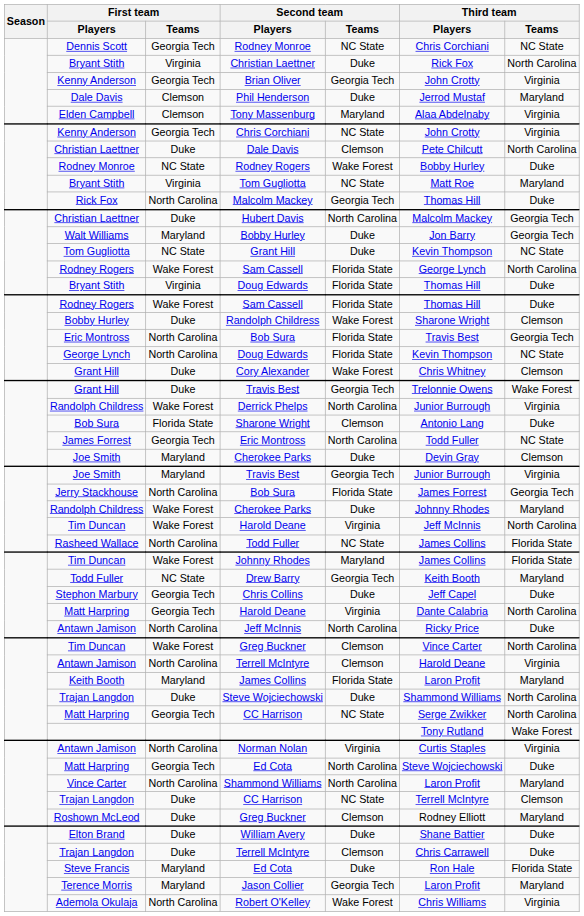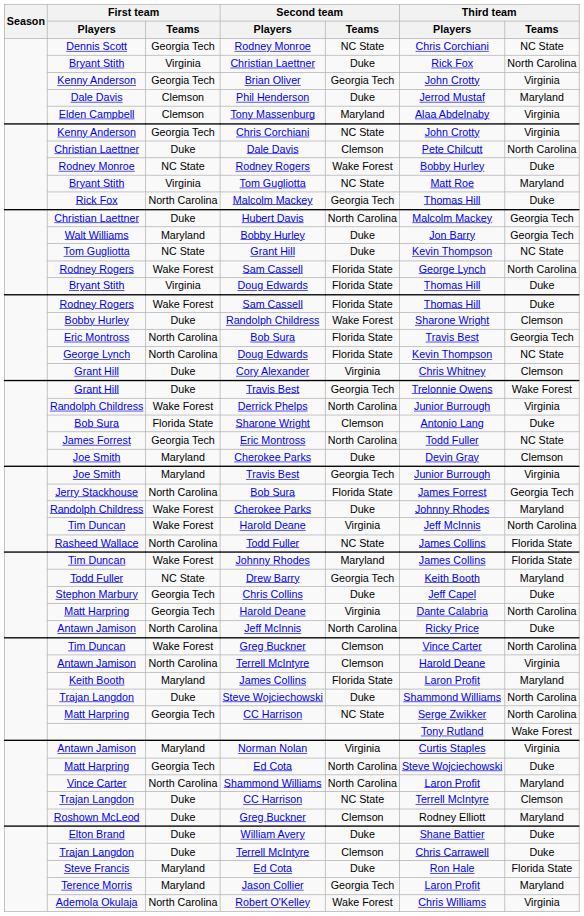Cory Alexander | Second team / Teams: Wake Forest -> Virginia
Norman Nolan | First team / Teams: North Carolina -> Maryland
